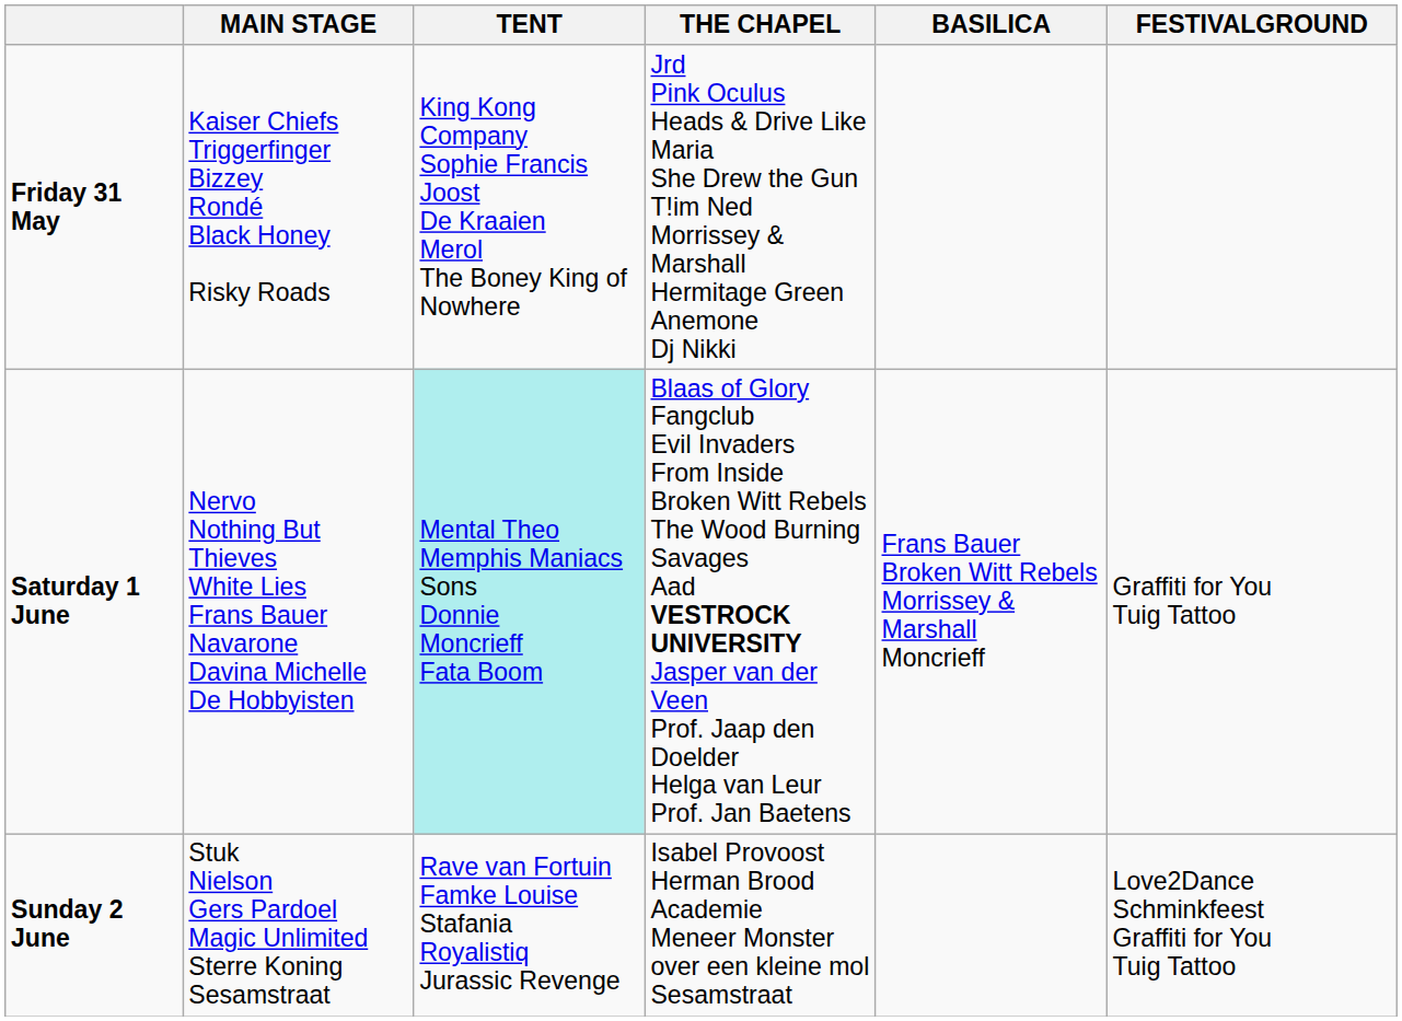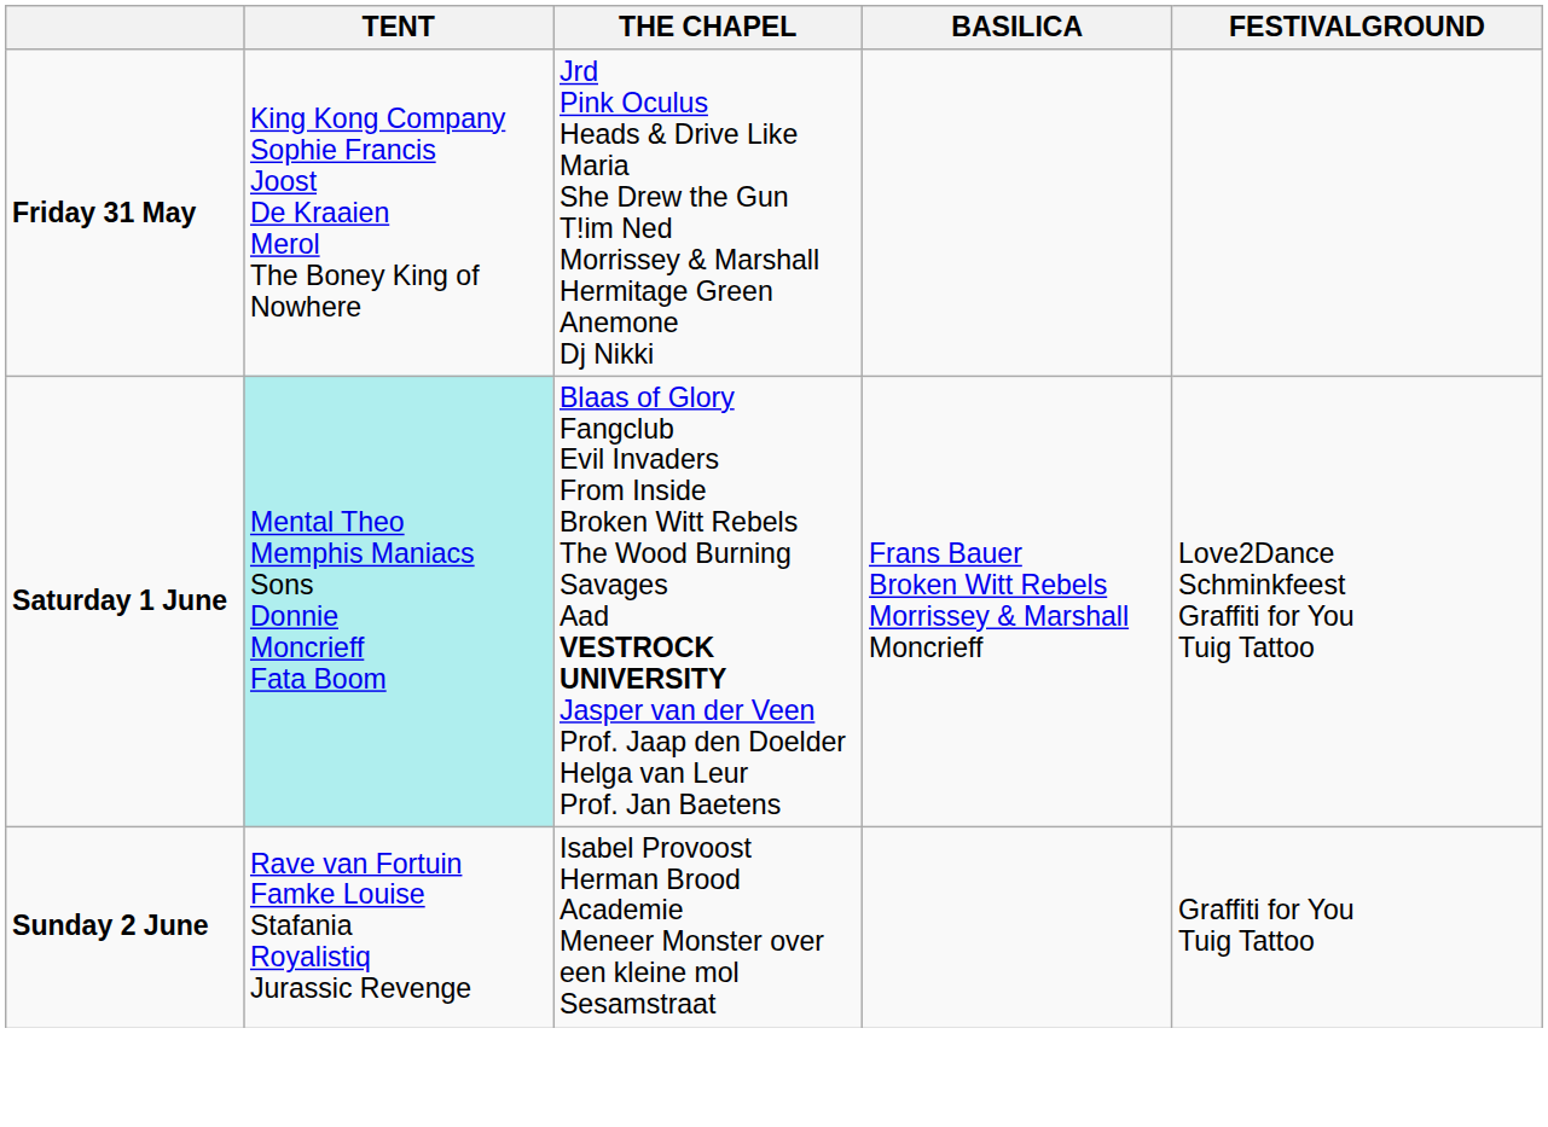- column: MAIN STAGE | Kaiser Chiefs Triggerfinger Bizzey Rondé Black Honey Risky Roads | Nervo Nothing But Thieves White Lies Frans Bauer Navarone Davina Michelle De Hobbyisten | Stuk Nielson Gers Pardoel Magic Unlimited Sterre Koning Sesamstraat
Saturday 1 June | FESTIVALGROUND: Graffiti for You Tuig Tattoo -> Love2Dance Schminkfeest Graffiti for You Tuig Tattoo
Sunday 2 June | FESTIVALGROUND: Love2Dance Schminkfeest Graffiti for You Tuig Tattoo -> Graffiti for You Tuig Tattoo
